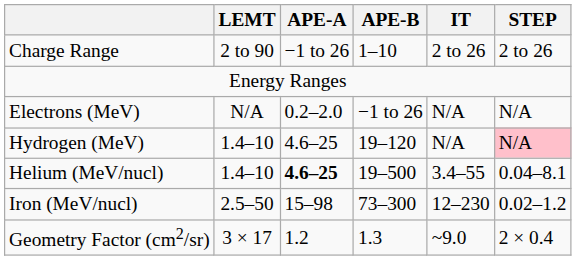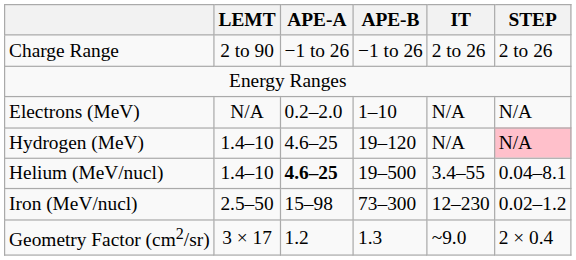Charge Range | APE-B: 1–10 -> −1 to 26
Electrons (MeV) | APE-B: −1 to 26 -> 1–10
